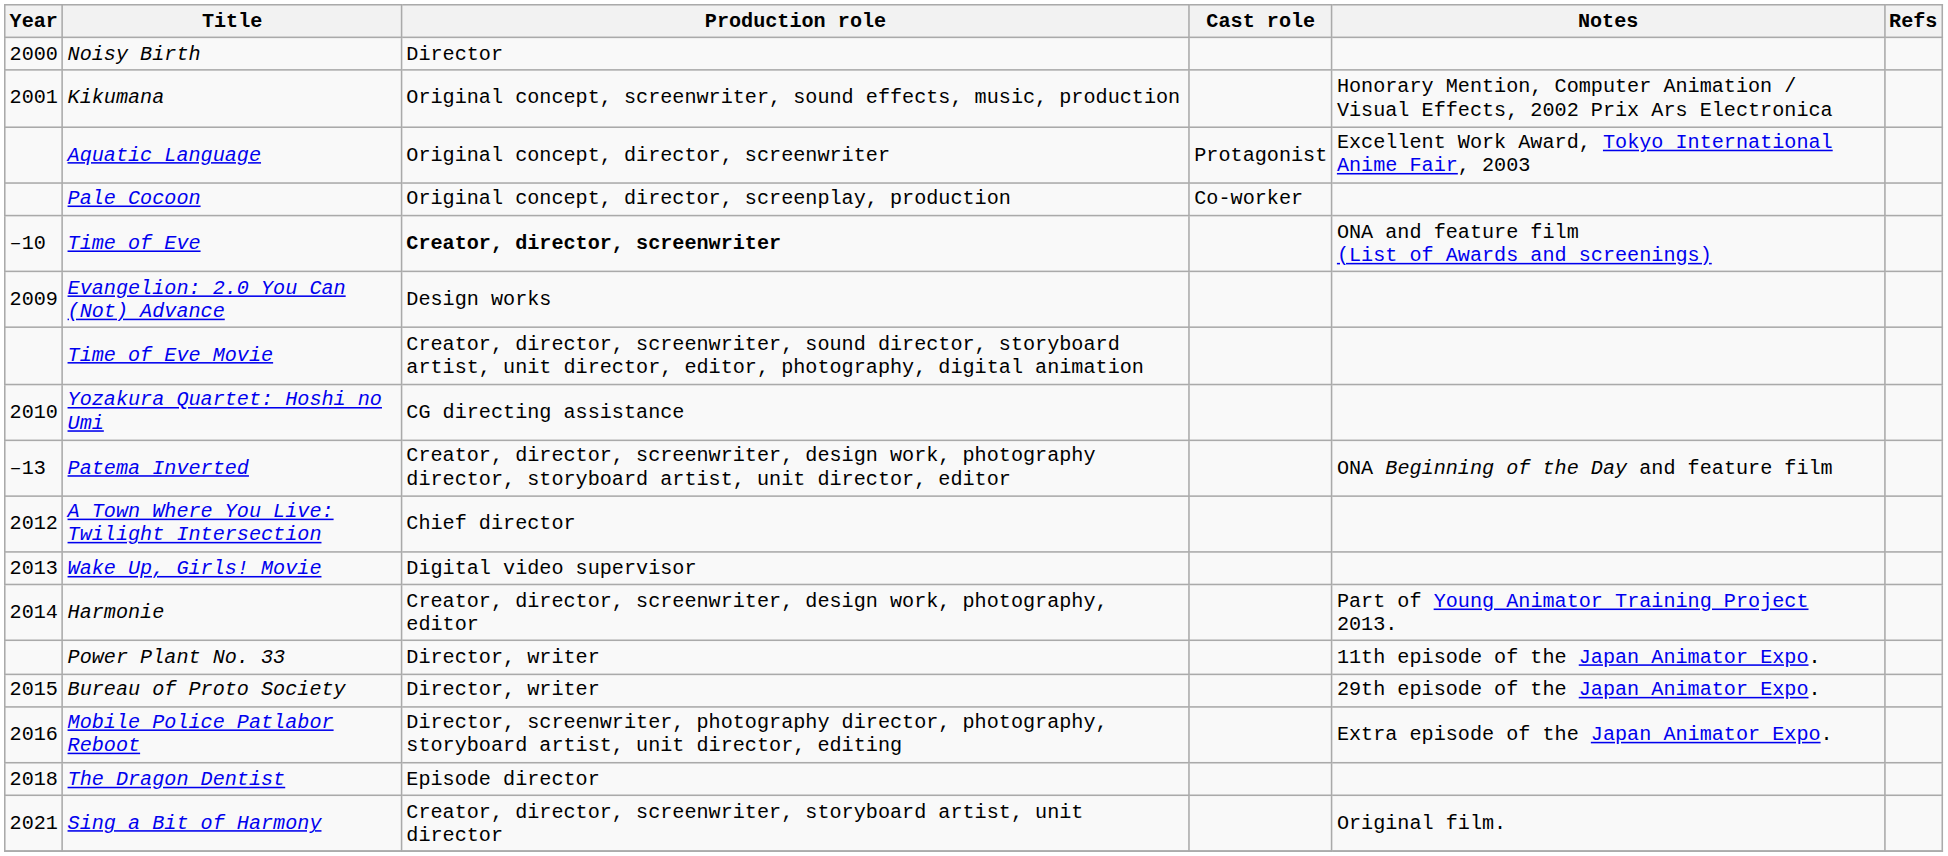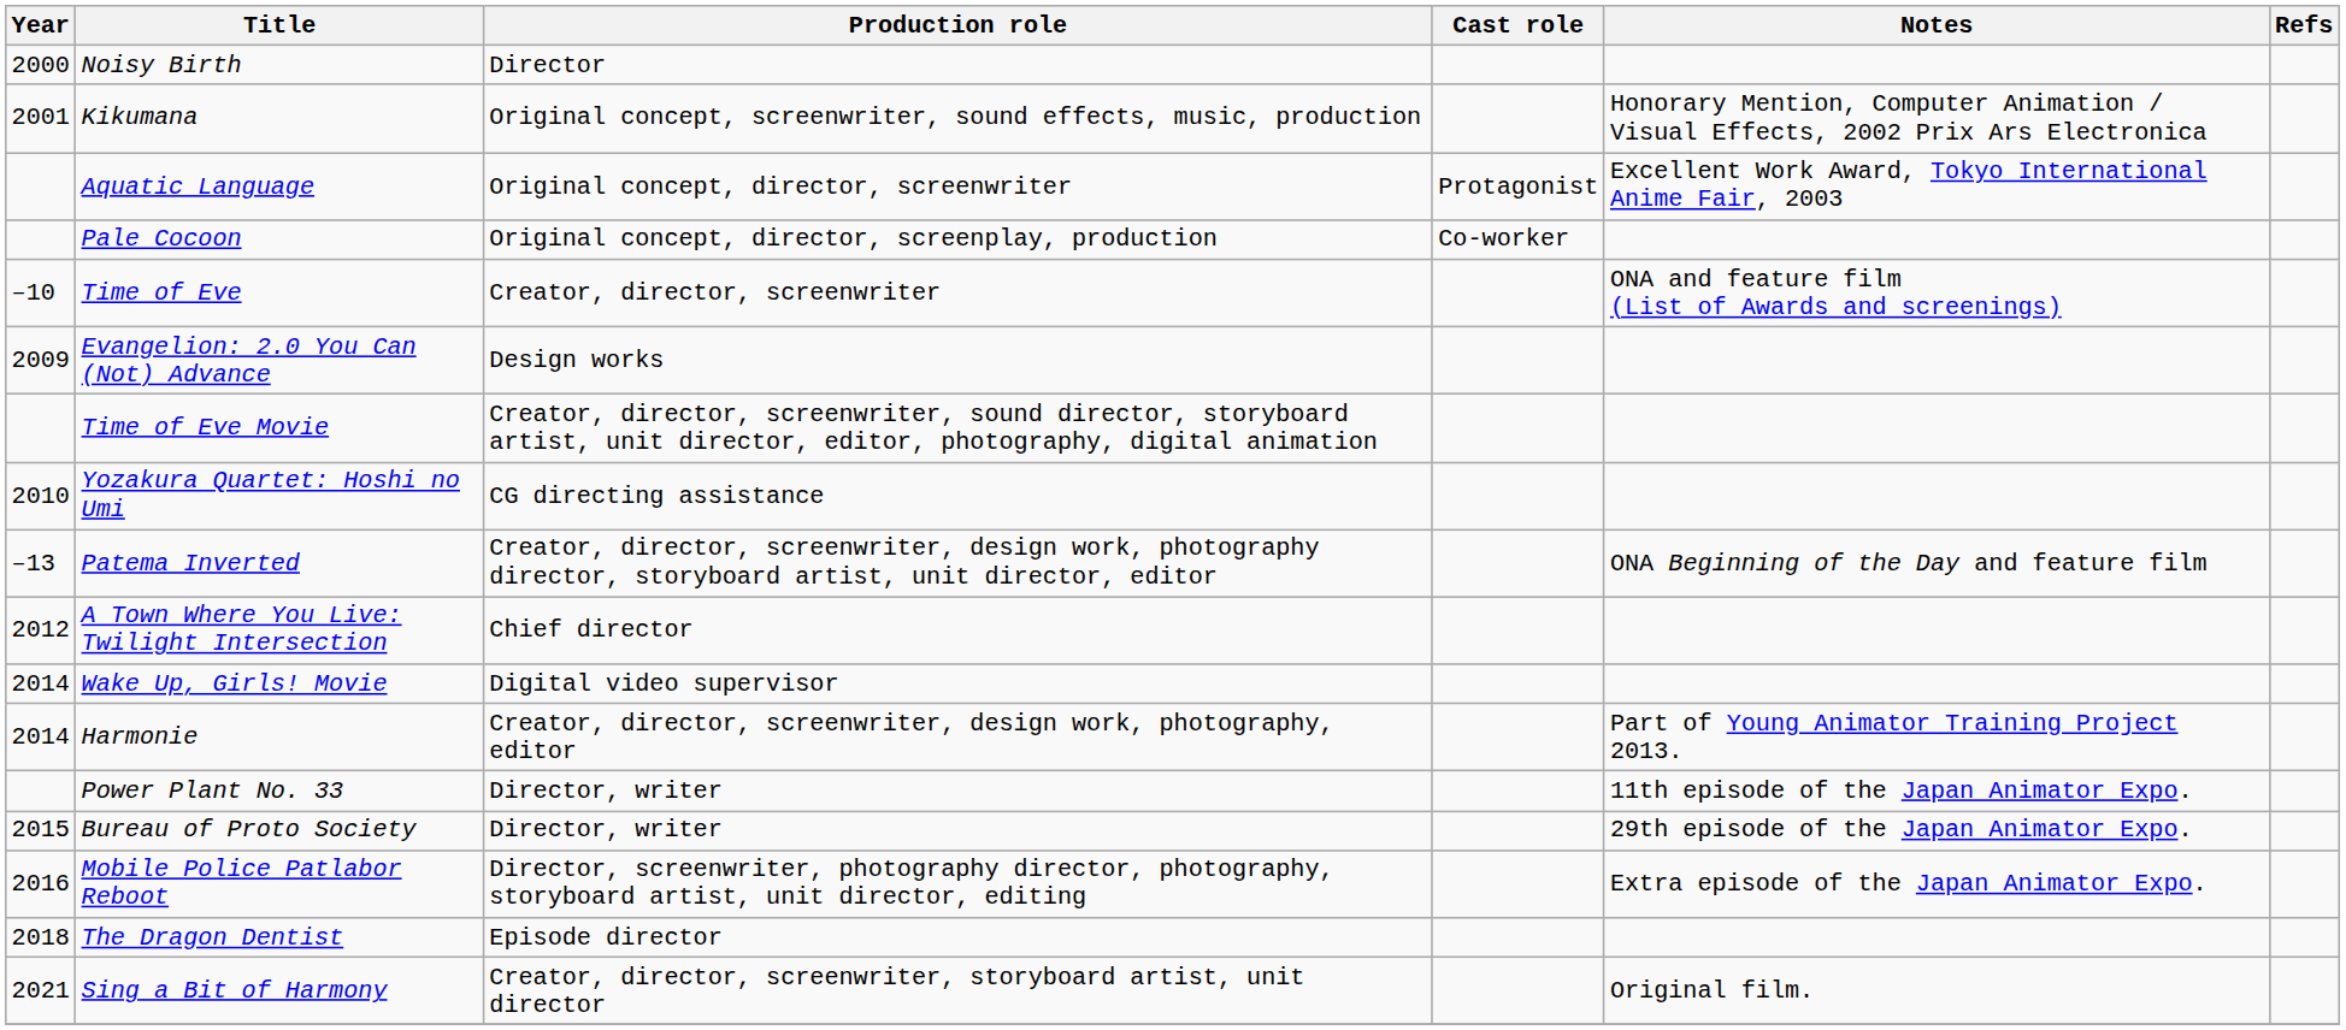Time of Eve | Production role: bold -> normal
Wake Up, Girls! Movie | Year: 2013 -> 2014
